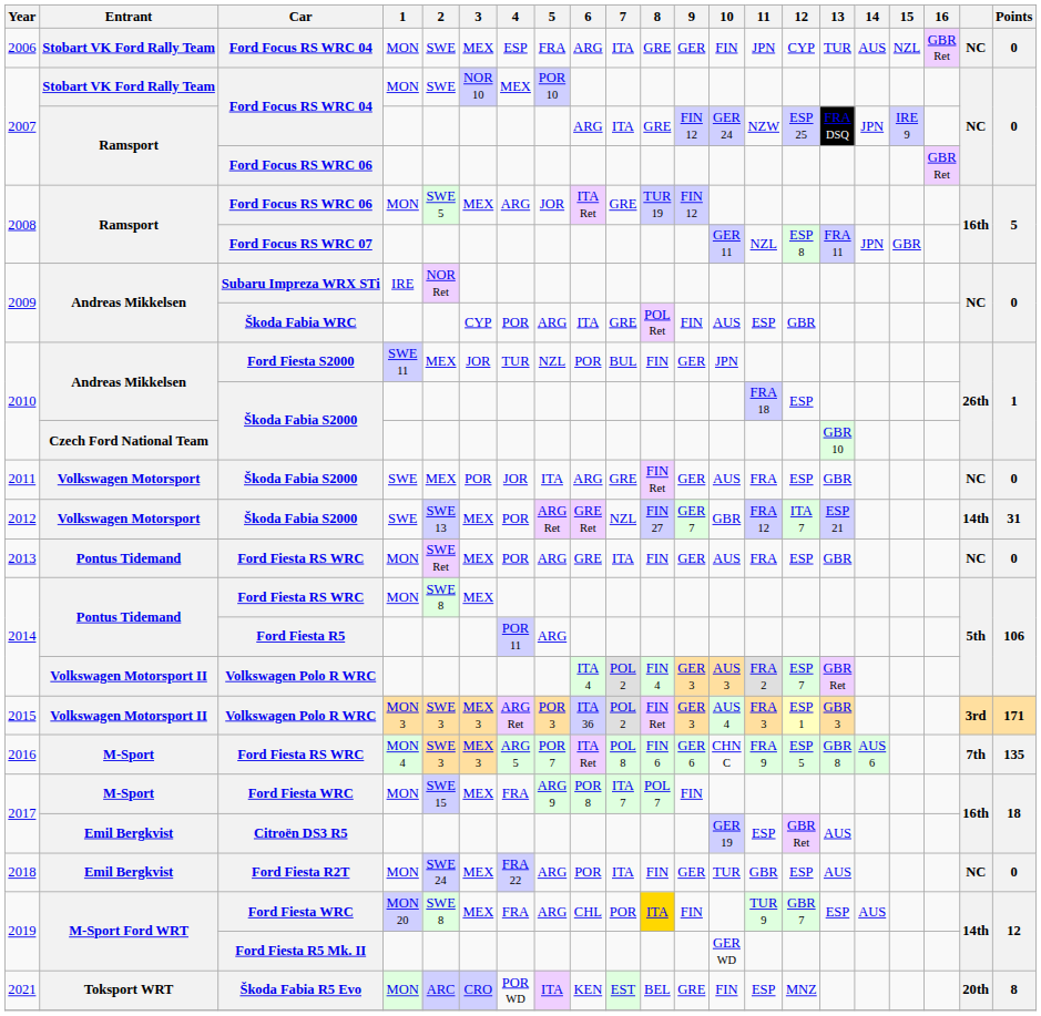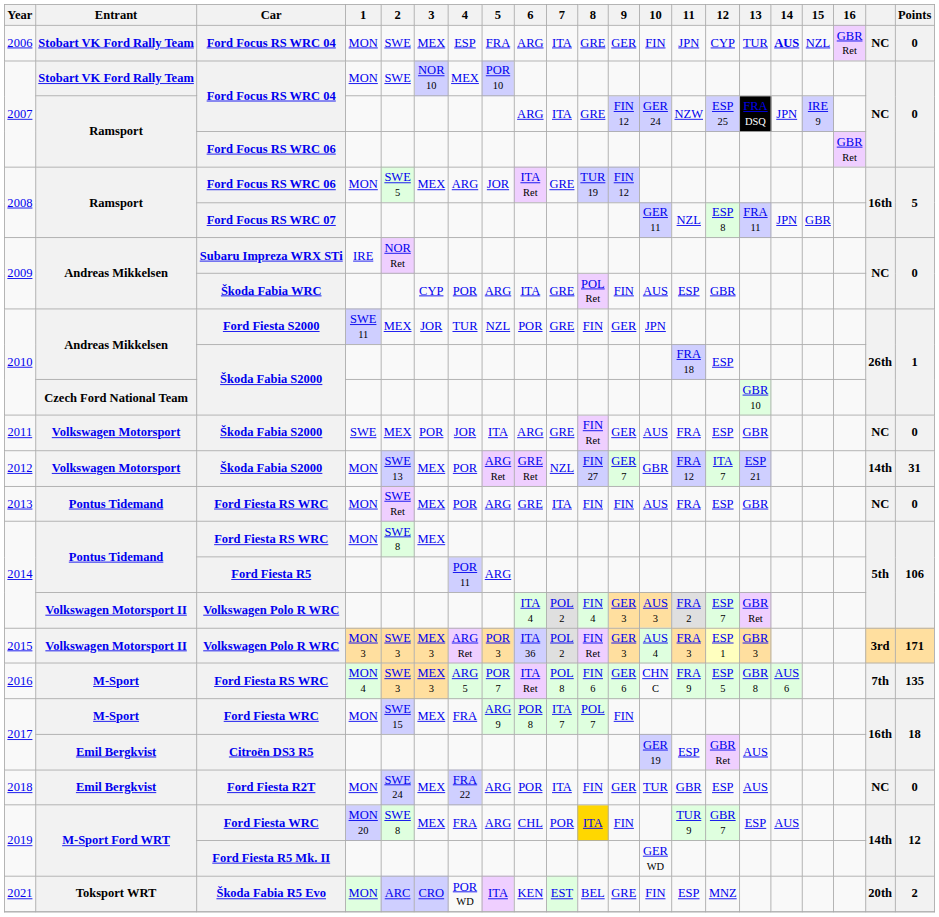2006 | 14: normal -> bold
2010 / Ford Fiesta S2000 | 7: BUL -> GRE
2012 | 1: SWE -> MON
2013 | 9: GER -> FIN
2021 | Points: 8 -> 2
